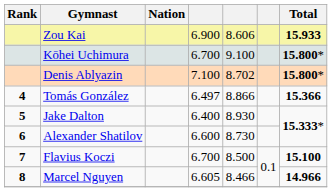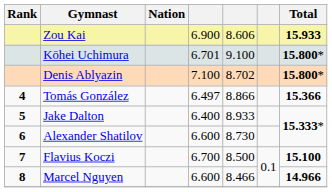Kōhei Uchimura | column 4: 6.700 -> 6.701
Jake Dalton | column 5: 8.930 -> 8.933
Marcel Nguyen | column 4: 6.605 -> 6.600
